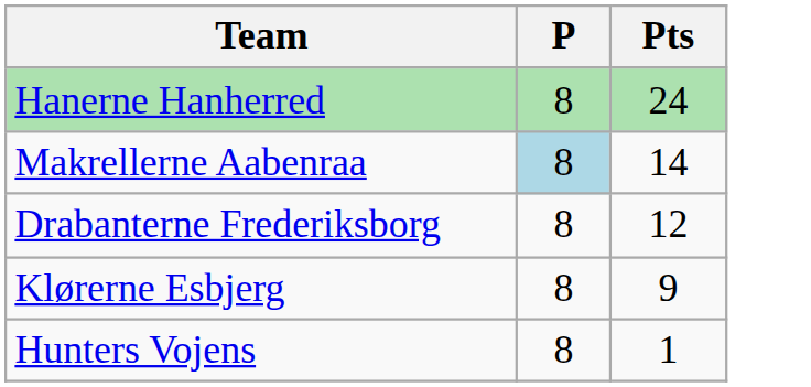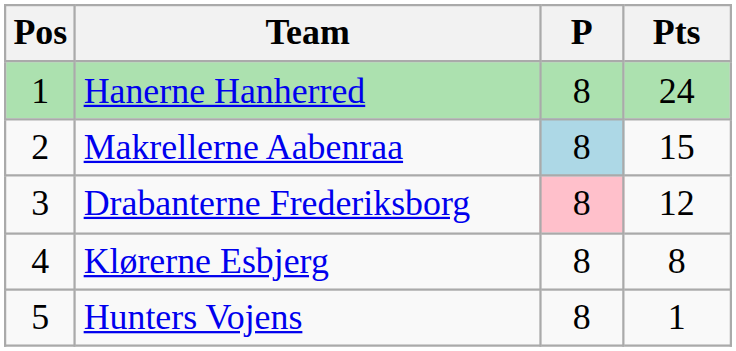+ column: Pos | 1 | 2 | 3 | 4 | 5
Makrellerne Aabenraa | Pts: 14 -> 15
Drabanterne Frederiksborg | P: no background -> pink background
Klørerne Esbjerg | Pts: 9 -> 8
